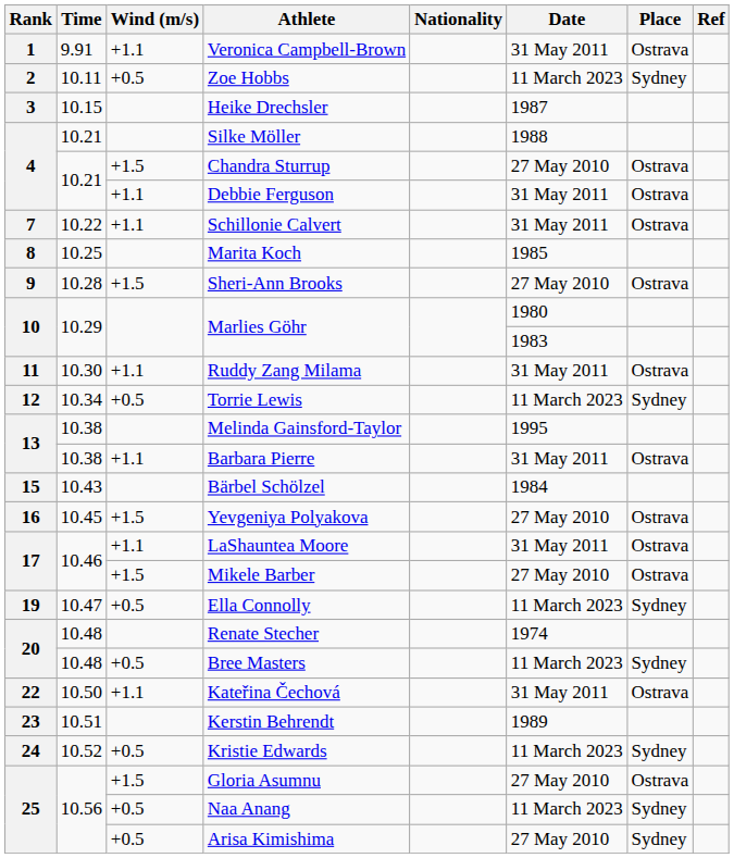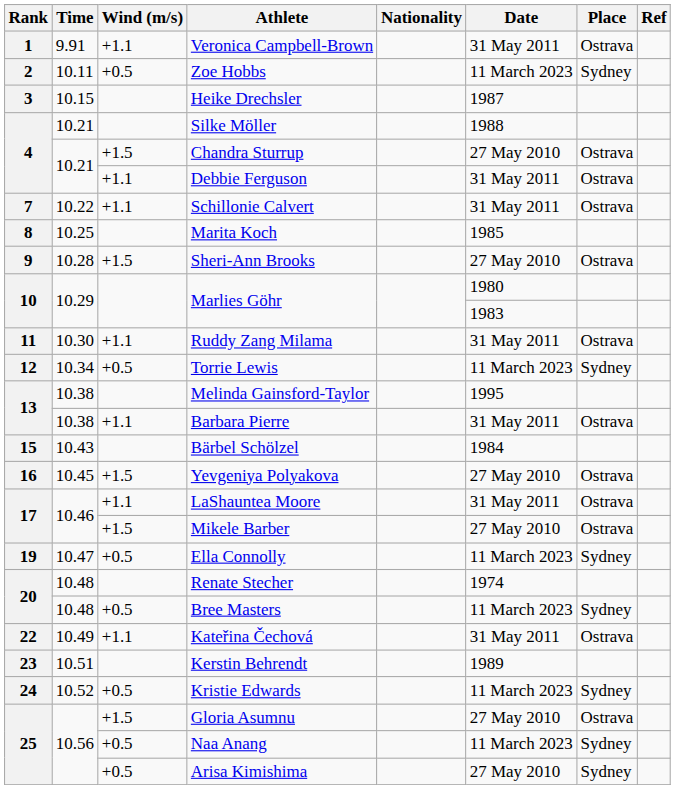Kateřina Čechová | Time: 10.50 -> 10.49
